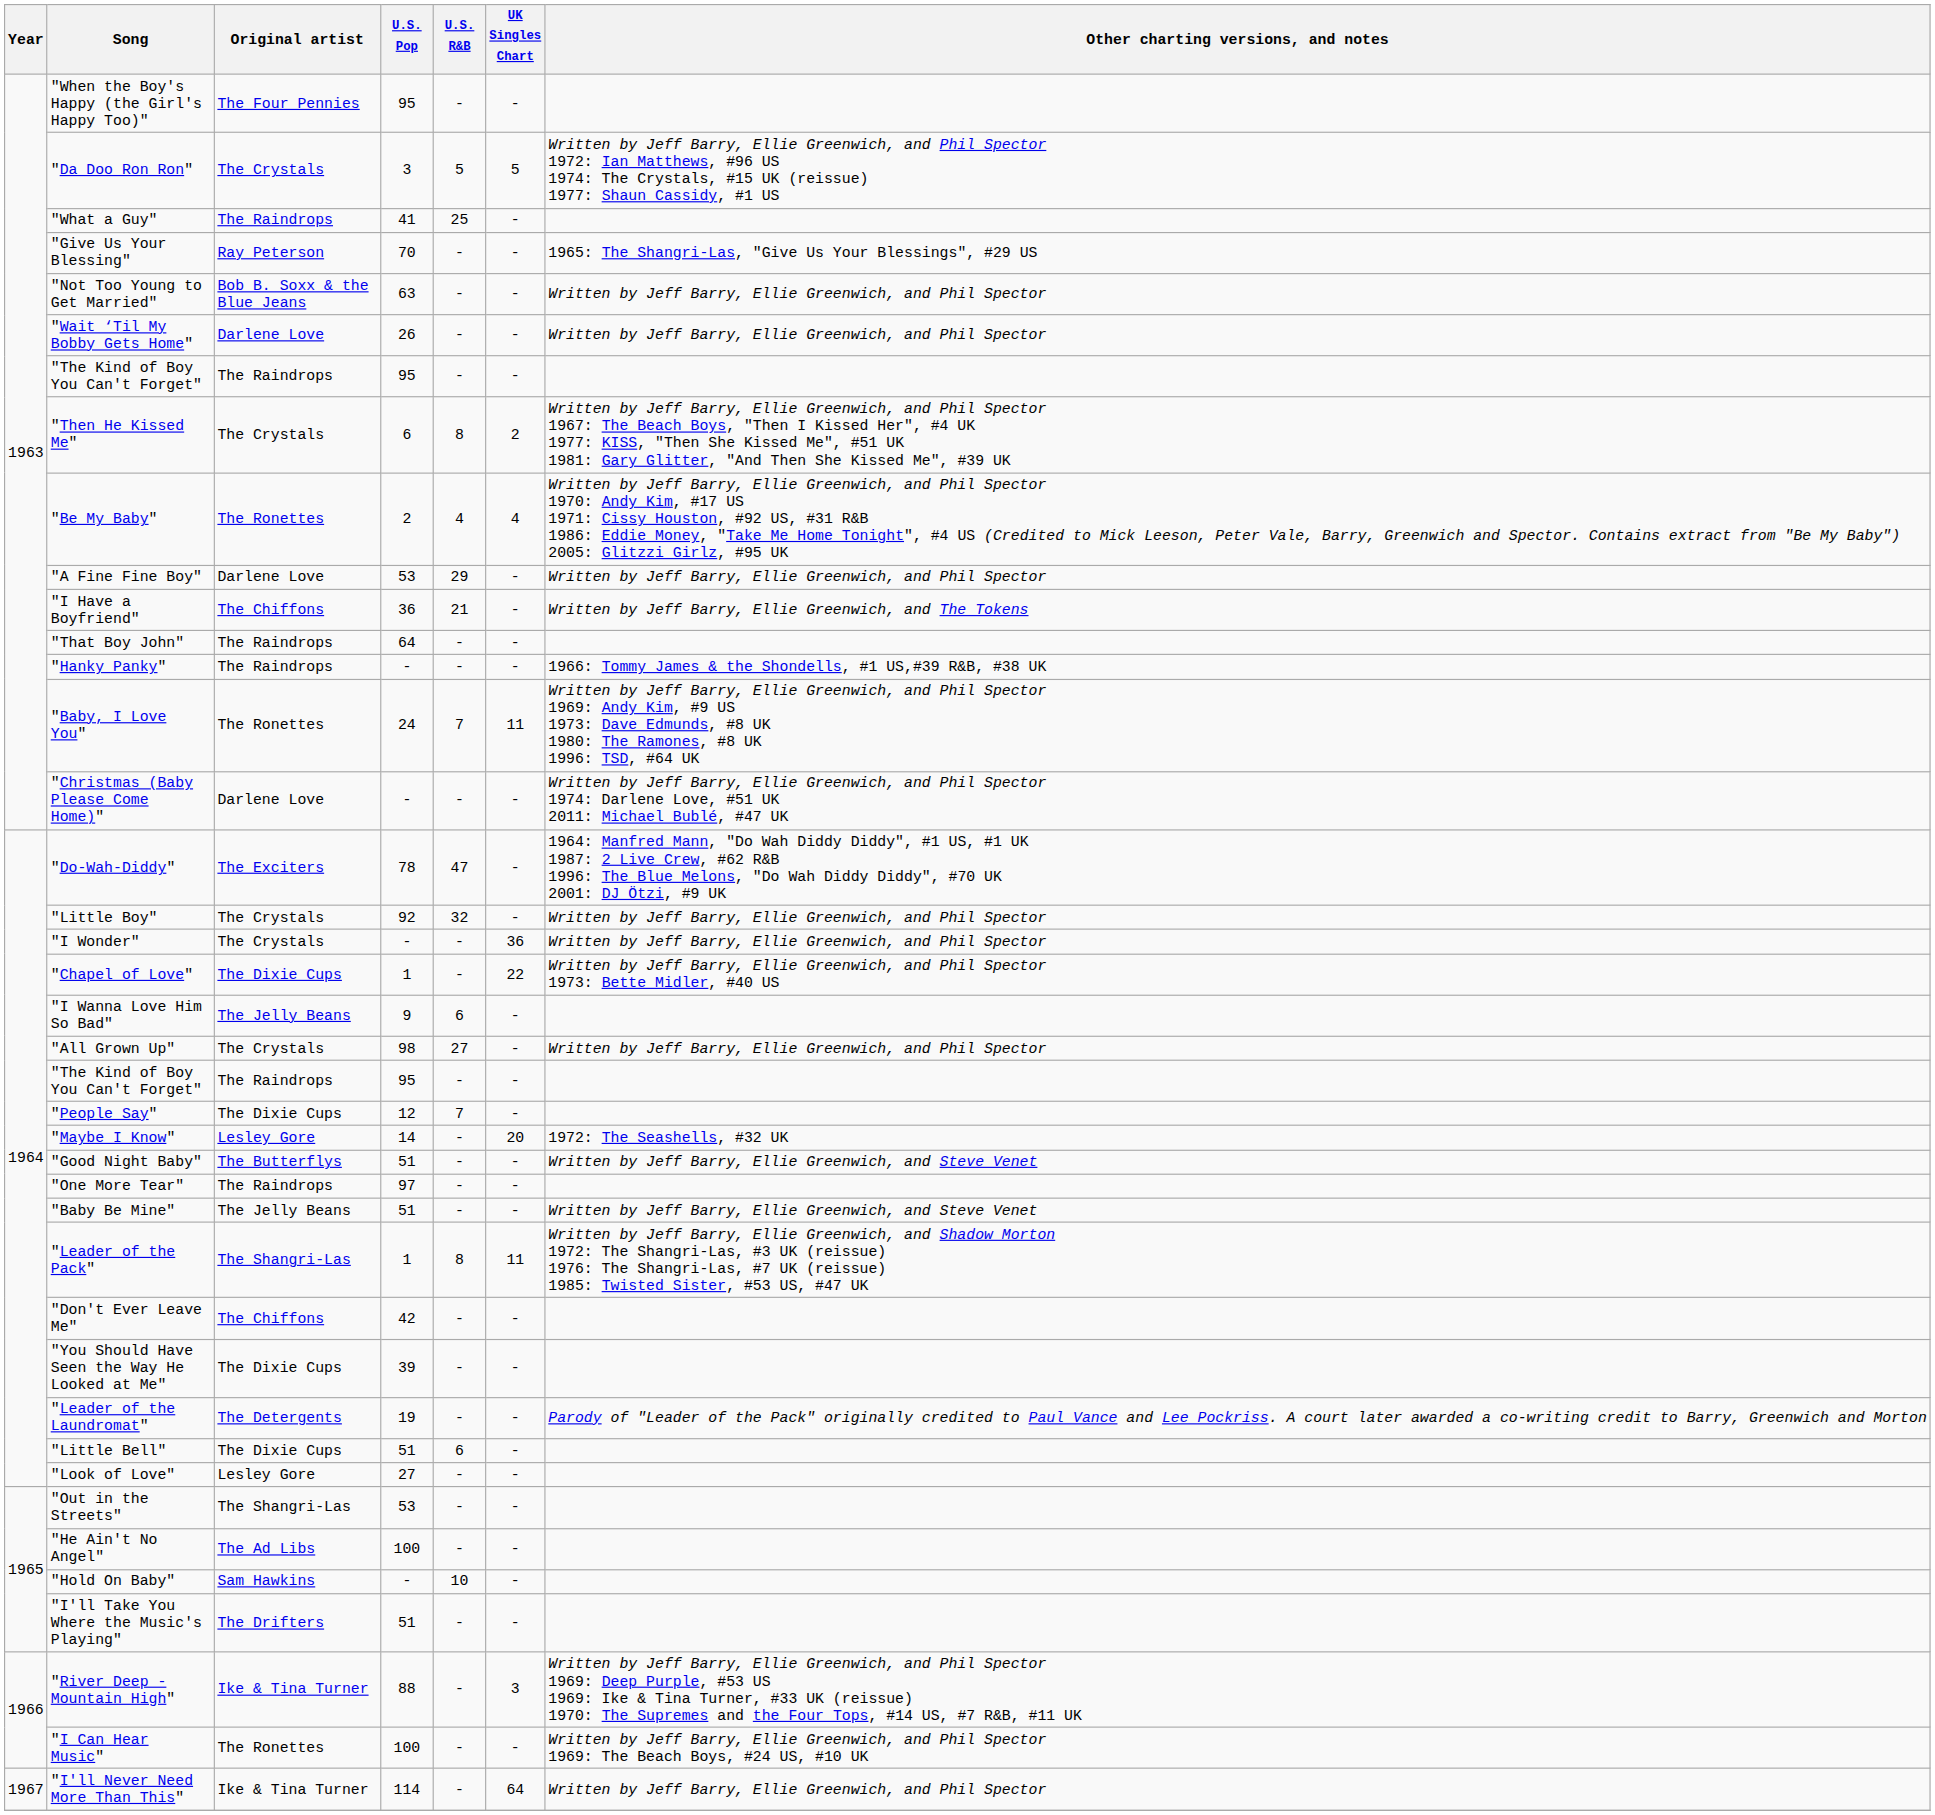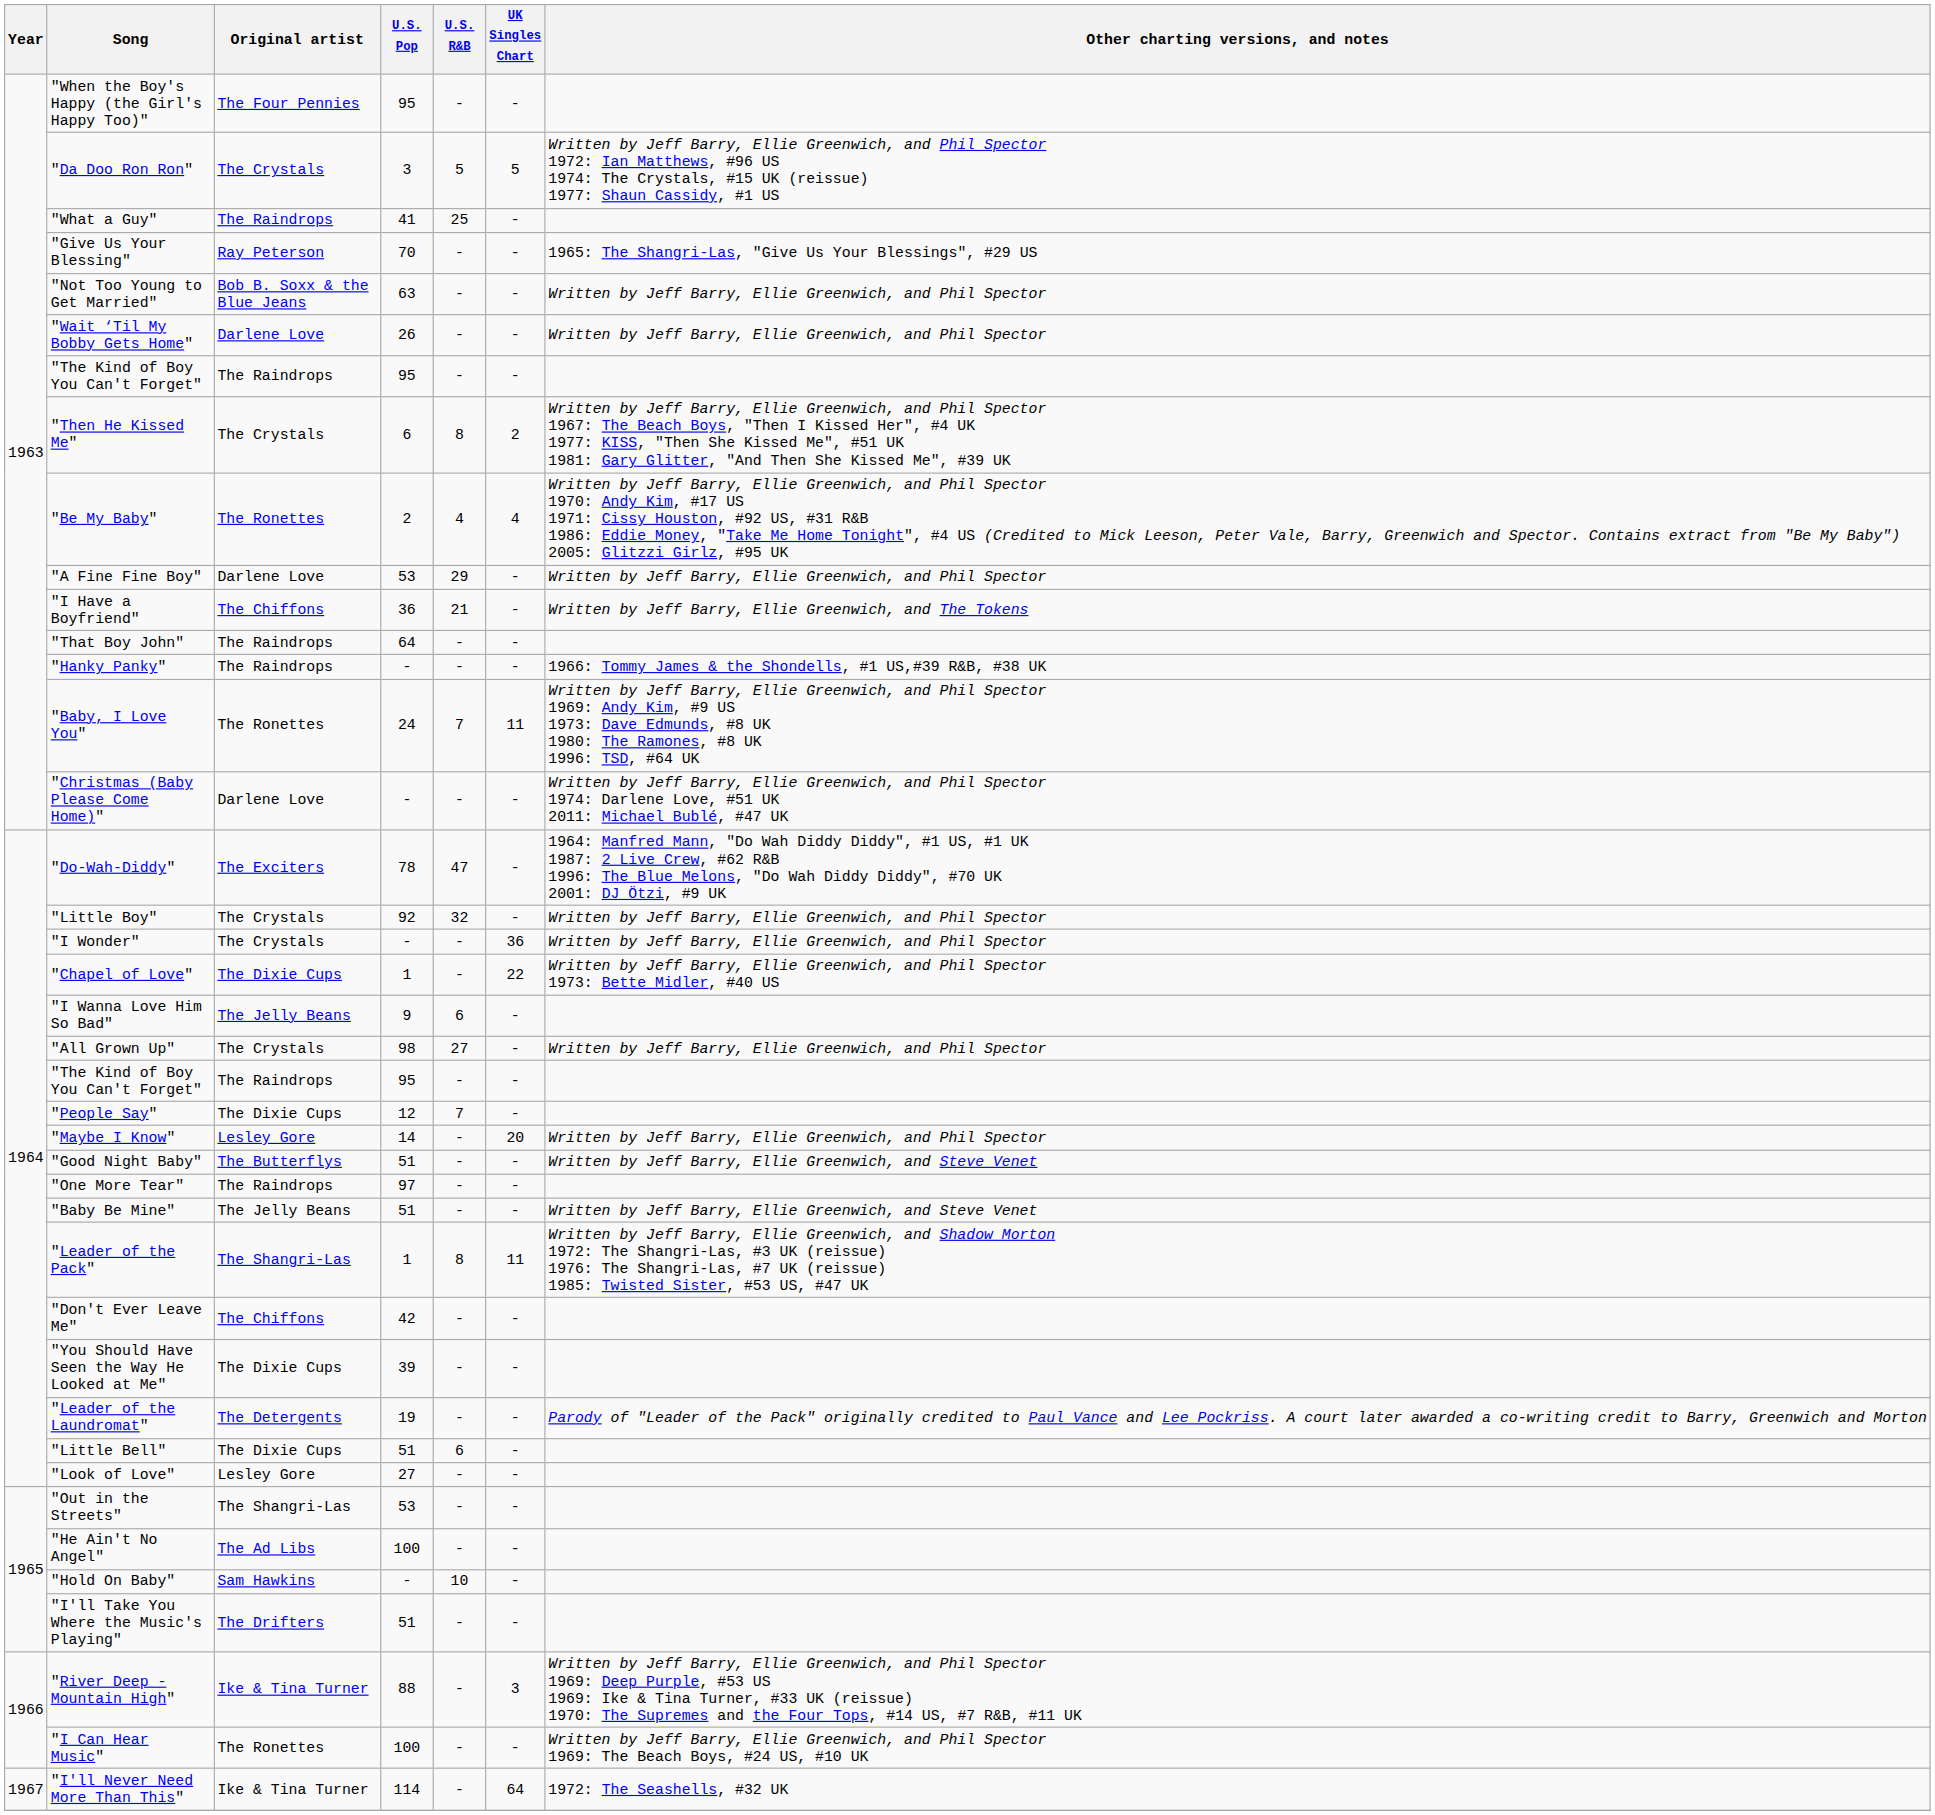"Maybe I Know" | Other charting versions, and notes: 1972: The Seashells, #32 UK -> Written by Jeff Barry, Ellie Greenwich, and Phil Spector
"I'll Never Need More Than This" | Other charting versions, and notes: Written by Jeff Barry, Ellie Greenwich, and Phil Spector -> 1972: The Seashells, #32 UK
